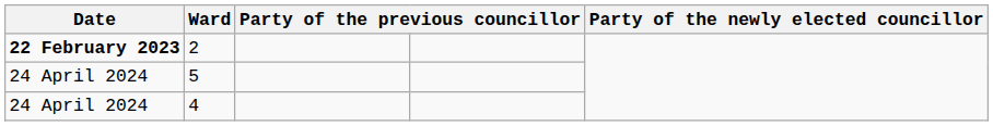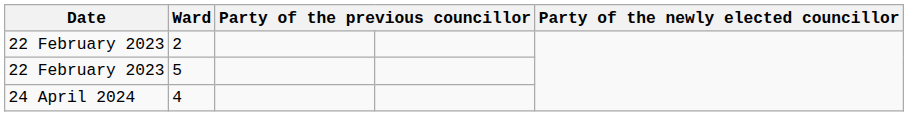2 | Date: bold -> normal
5 | Date: 24 April 2024 -> 22 February 2023
